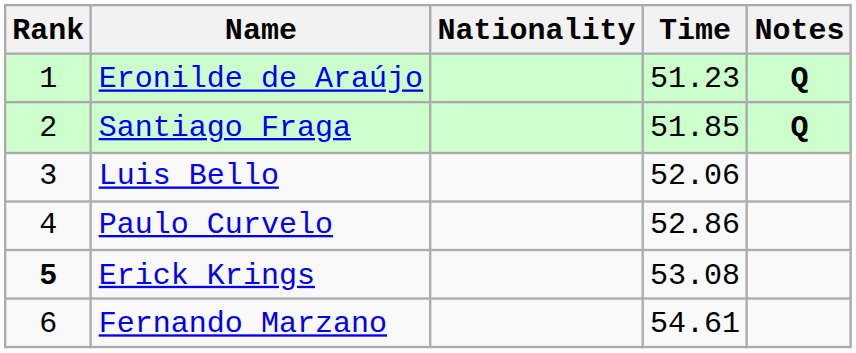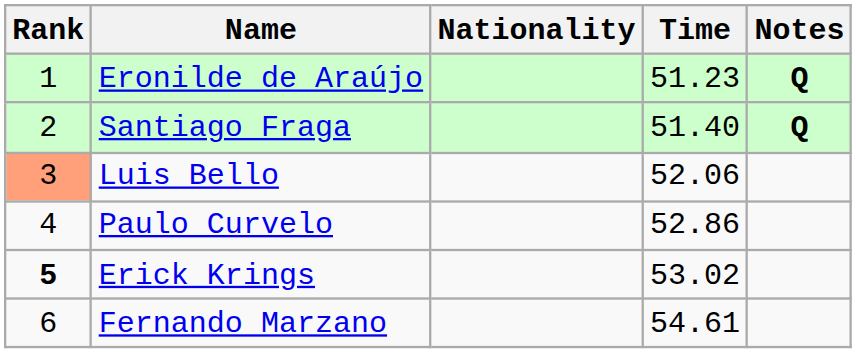Santiago Fraga | Time: 51.85 -> 51.40
Luis Bello | Rank: no background -> lightsalmon background
Erick Krings | Time: 53.08 -> 53.02
